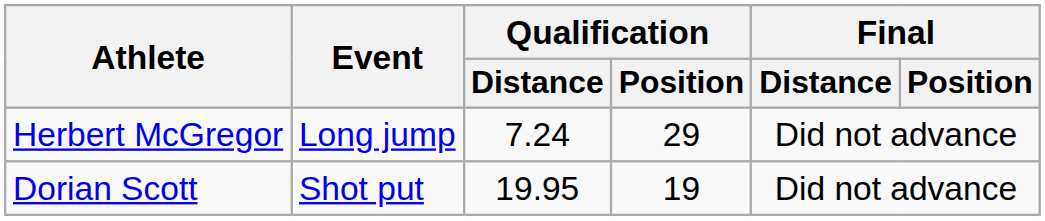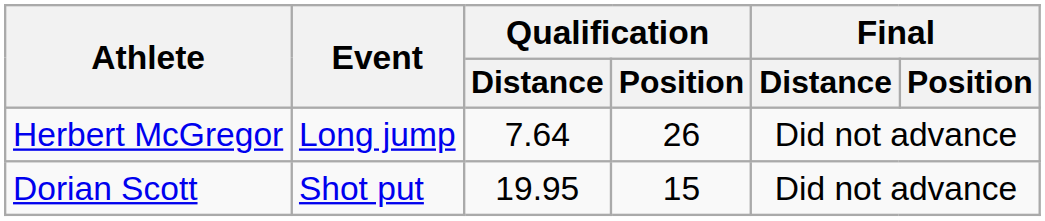Herbert McGregor | Qualification / Distance: 7.24 -> 7.64
Herbert McGregor | Qualification / Position: 29 -> 26
Dorian Scott | Qualification / Position: 19 -> 15
